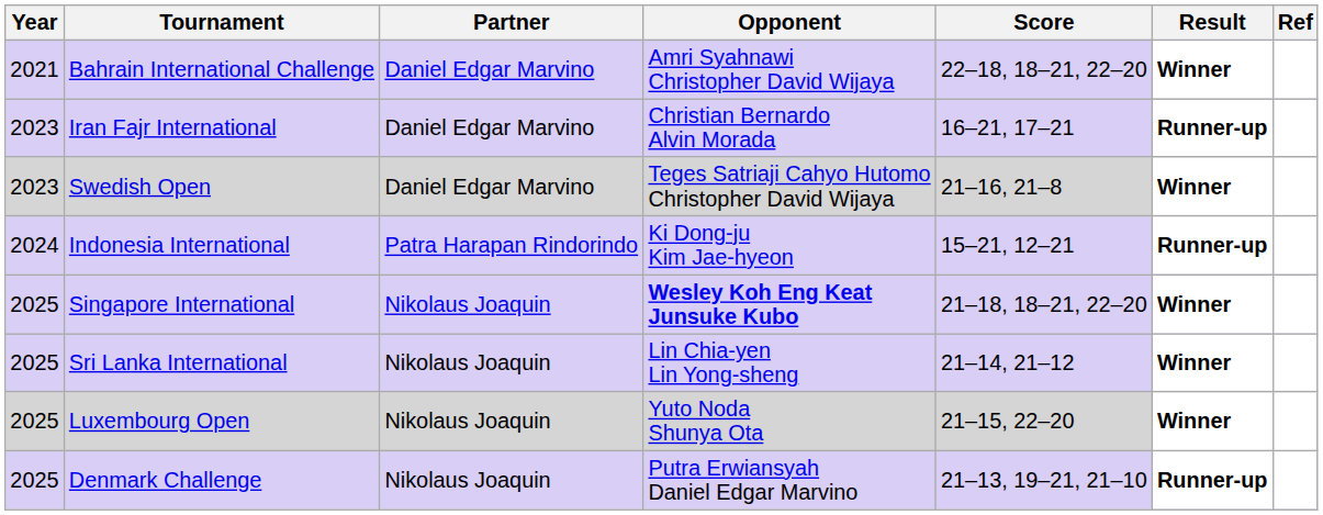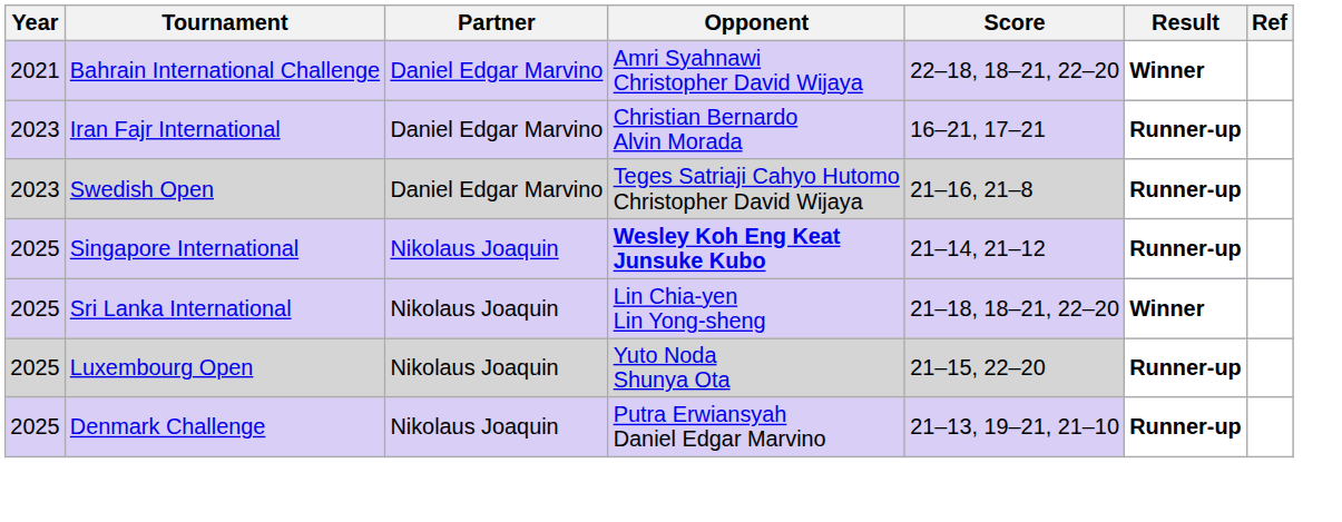Swedish Open | Result: Winner -> Runner-up
- row: 2024 | Indonesia International | Patra Harapan Rindorindo | Ki Dong-ju Kim Jae-hyeon | 15–21, 12–21 | Runner-up
Singapore International | Score: 21–18, 18–21, 22–20 -> 21–14, 21–12
Singapore International | Result: Winner -> Runner-up
Sri Lanka International | Score: 21–14, 21–12 -> 21–18, 18–21, 22–20
Luxembourg Open | Result: Winner -> Runner-up
